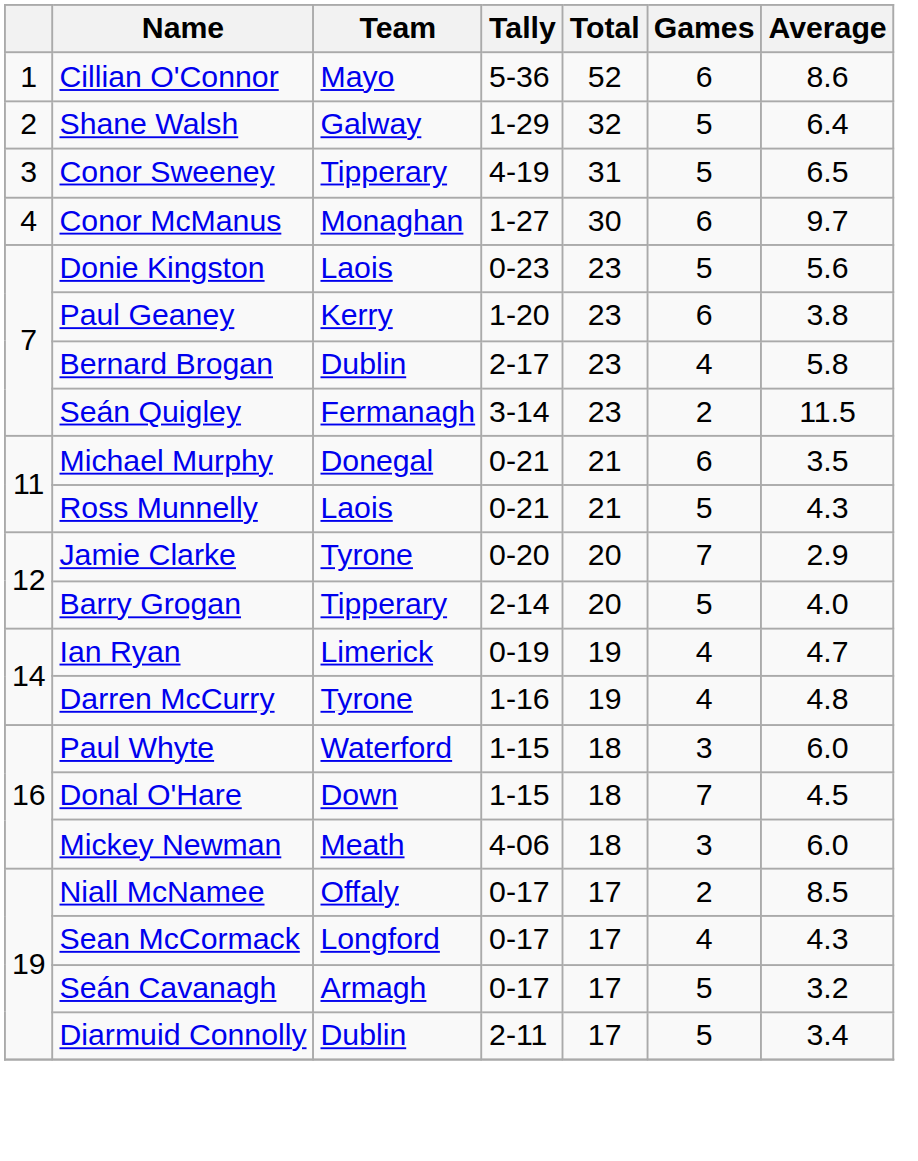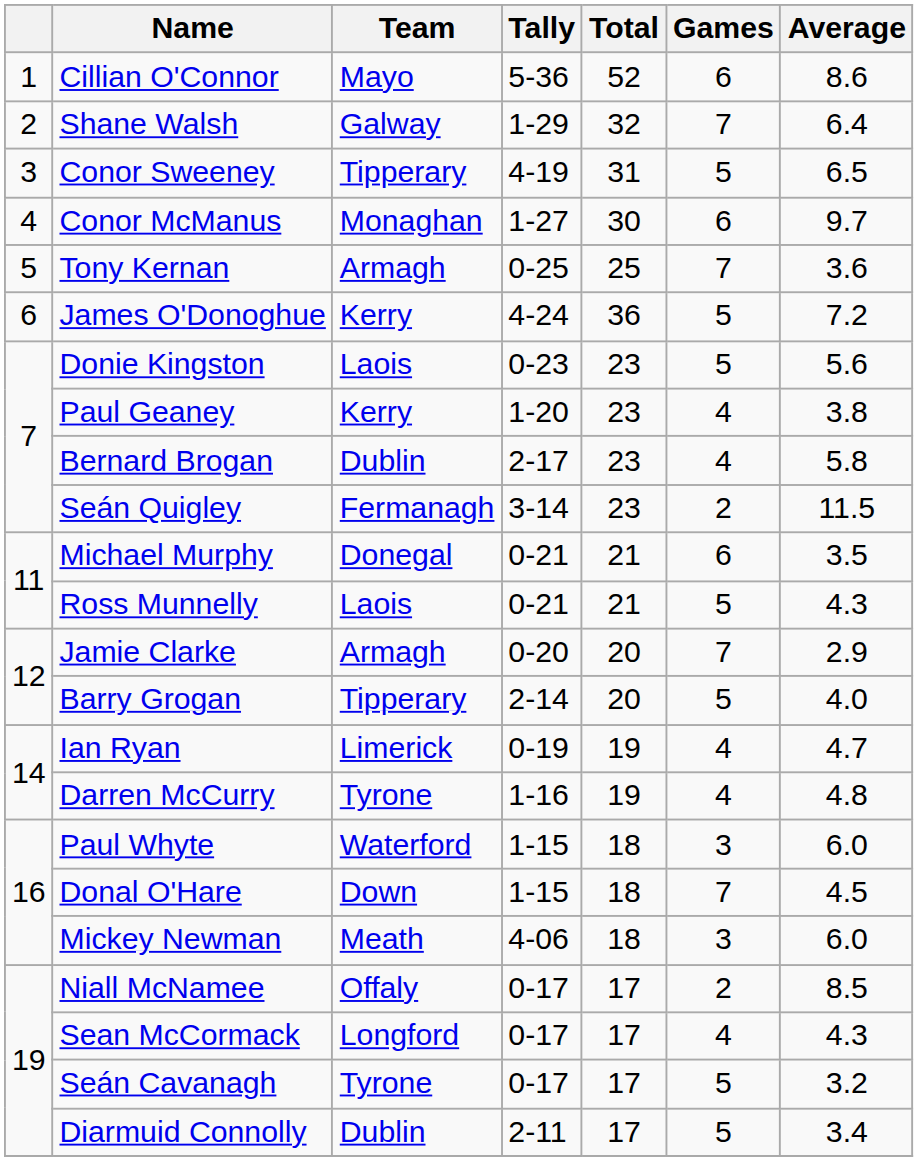Shane Walsh | Games: 5 -> 7
+ row: 5 | Tony Kernan | Armagh | 0-25 | 25 | 7 | 3.6
+ row: 6 | James O'Donoghue | Kerry | 4-24 | 36 | 5 | 7.2
Paul Geaney | Games: 6 -> 4
Jamie Clarke | Team: Tyrone -> Armagh
Seán Cavanagh | Team: Armagh -> Tyrone
